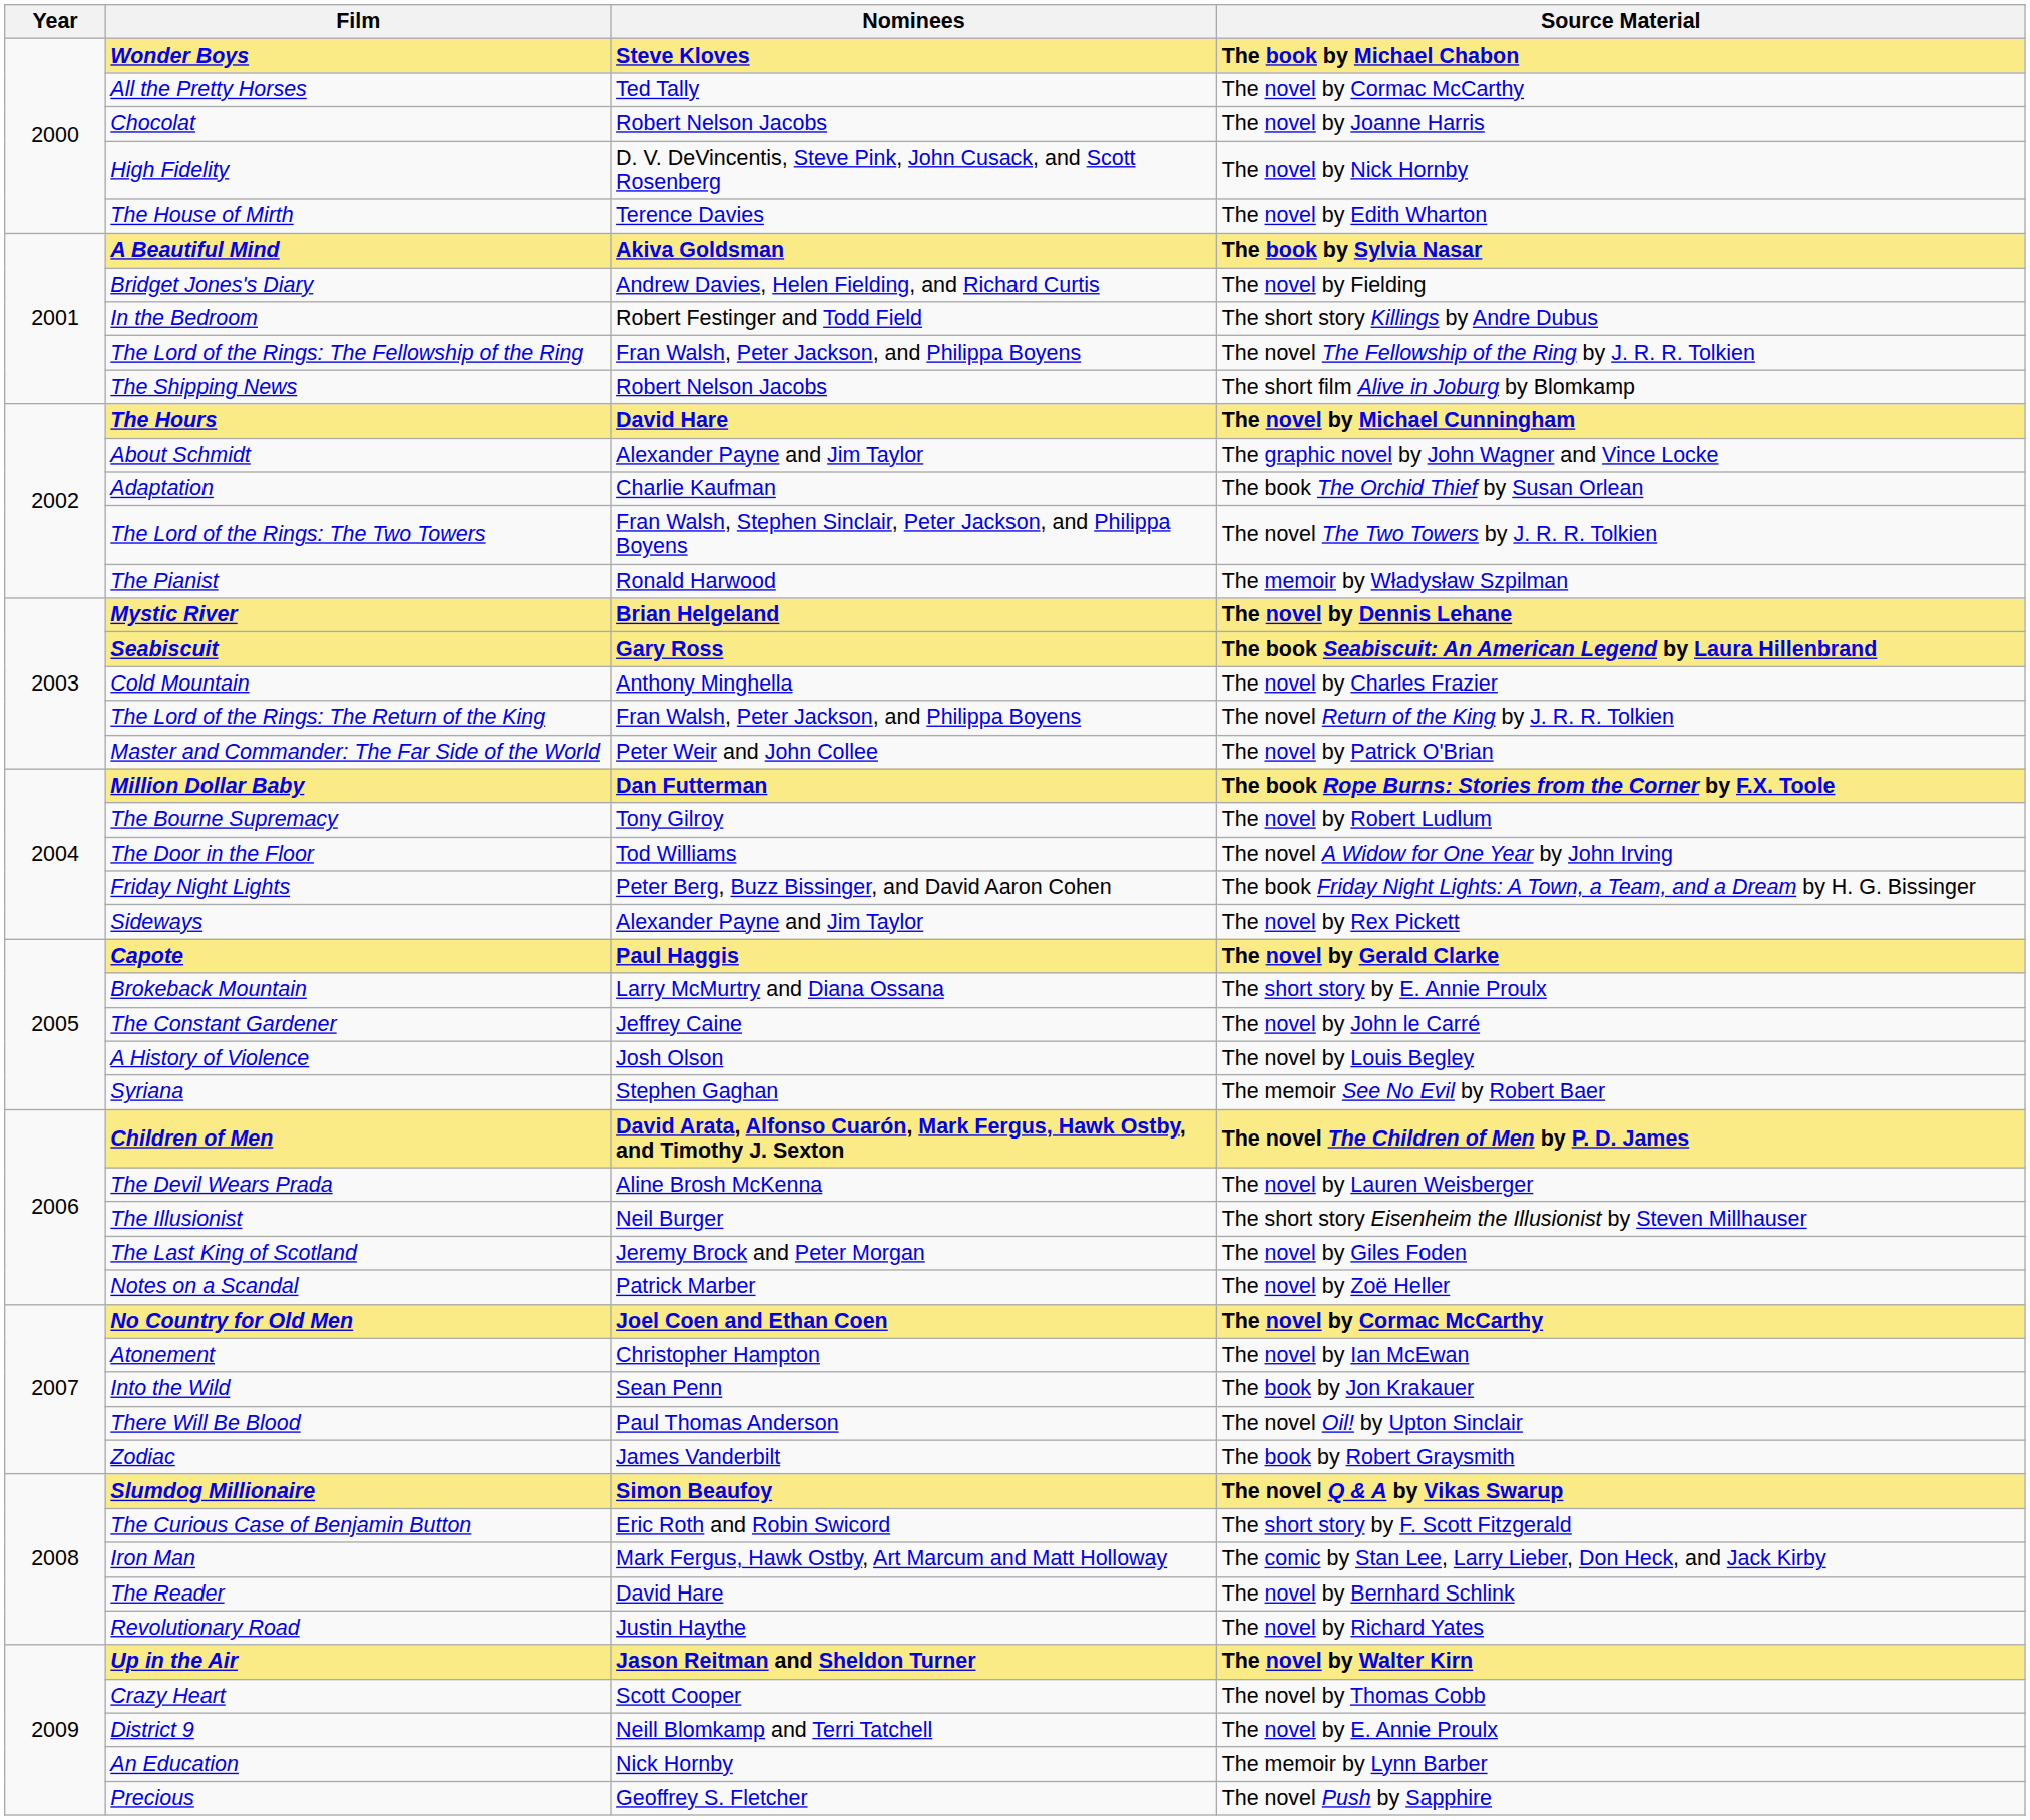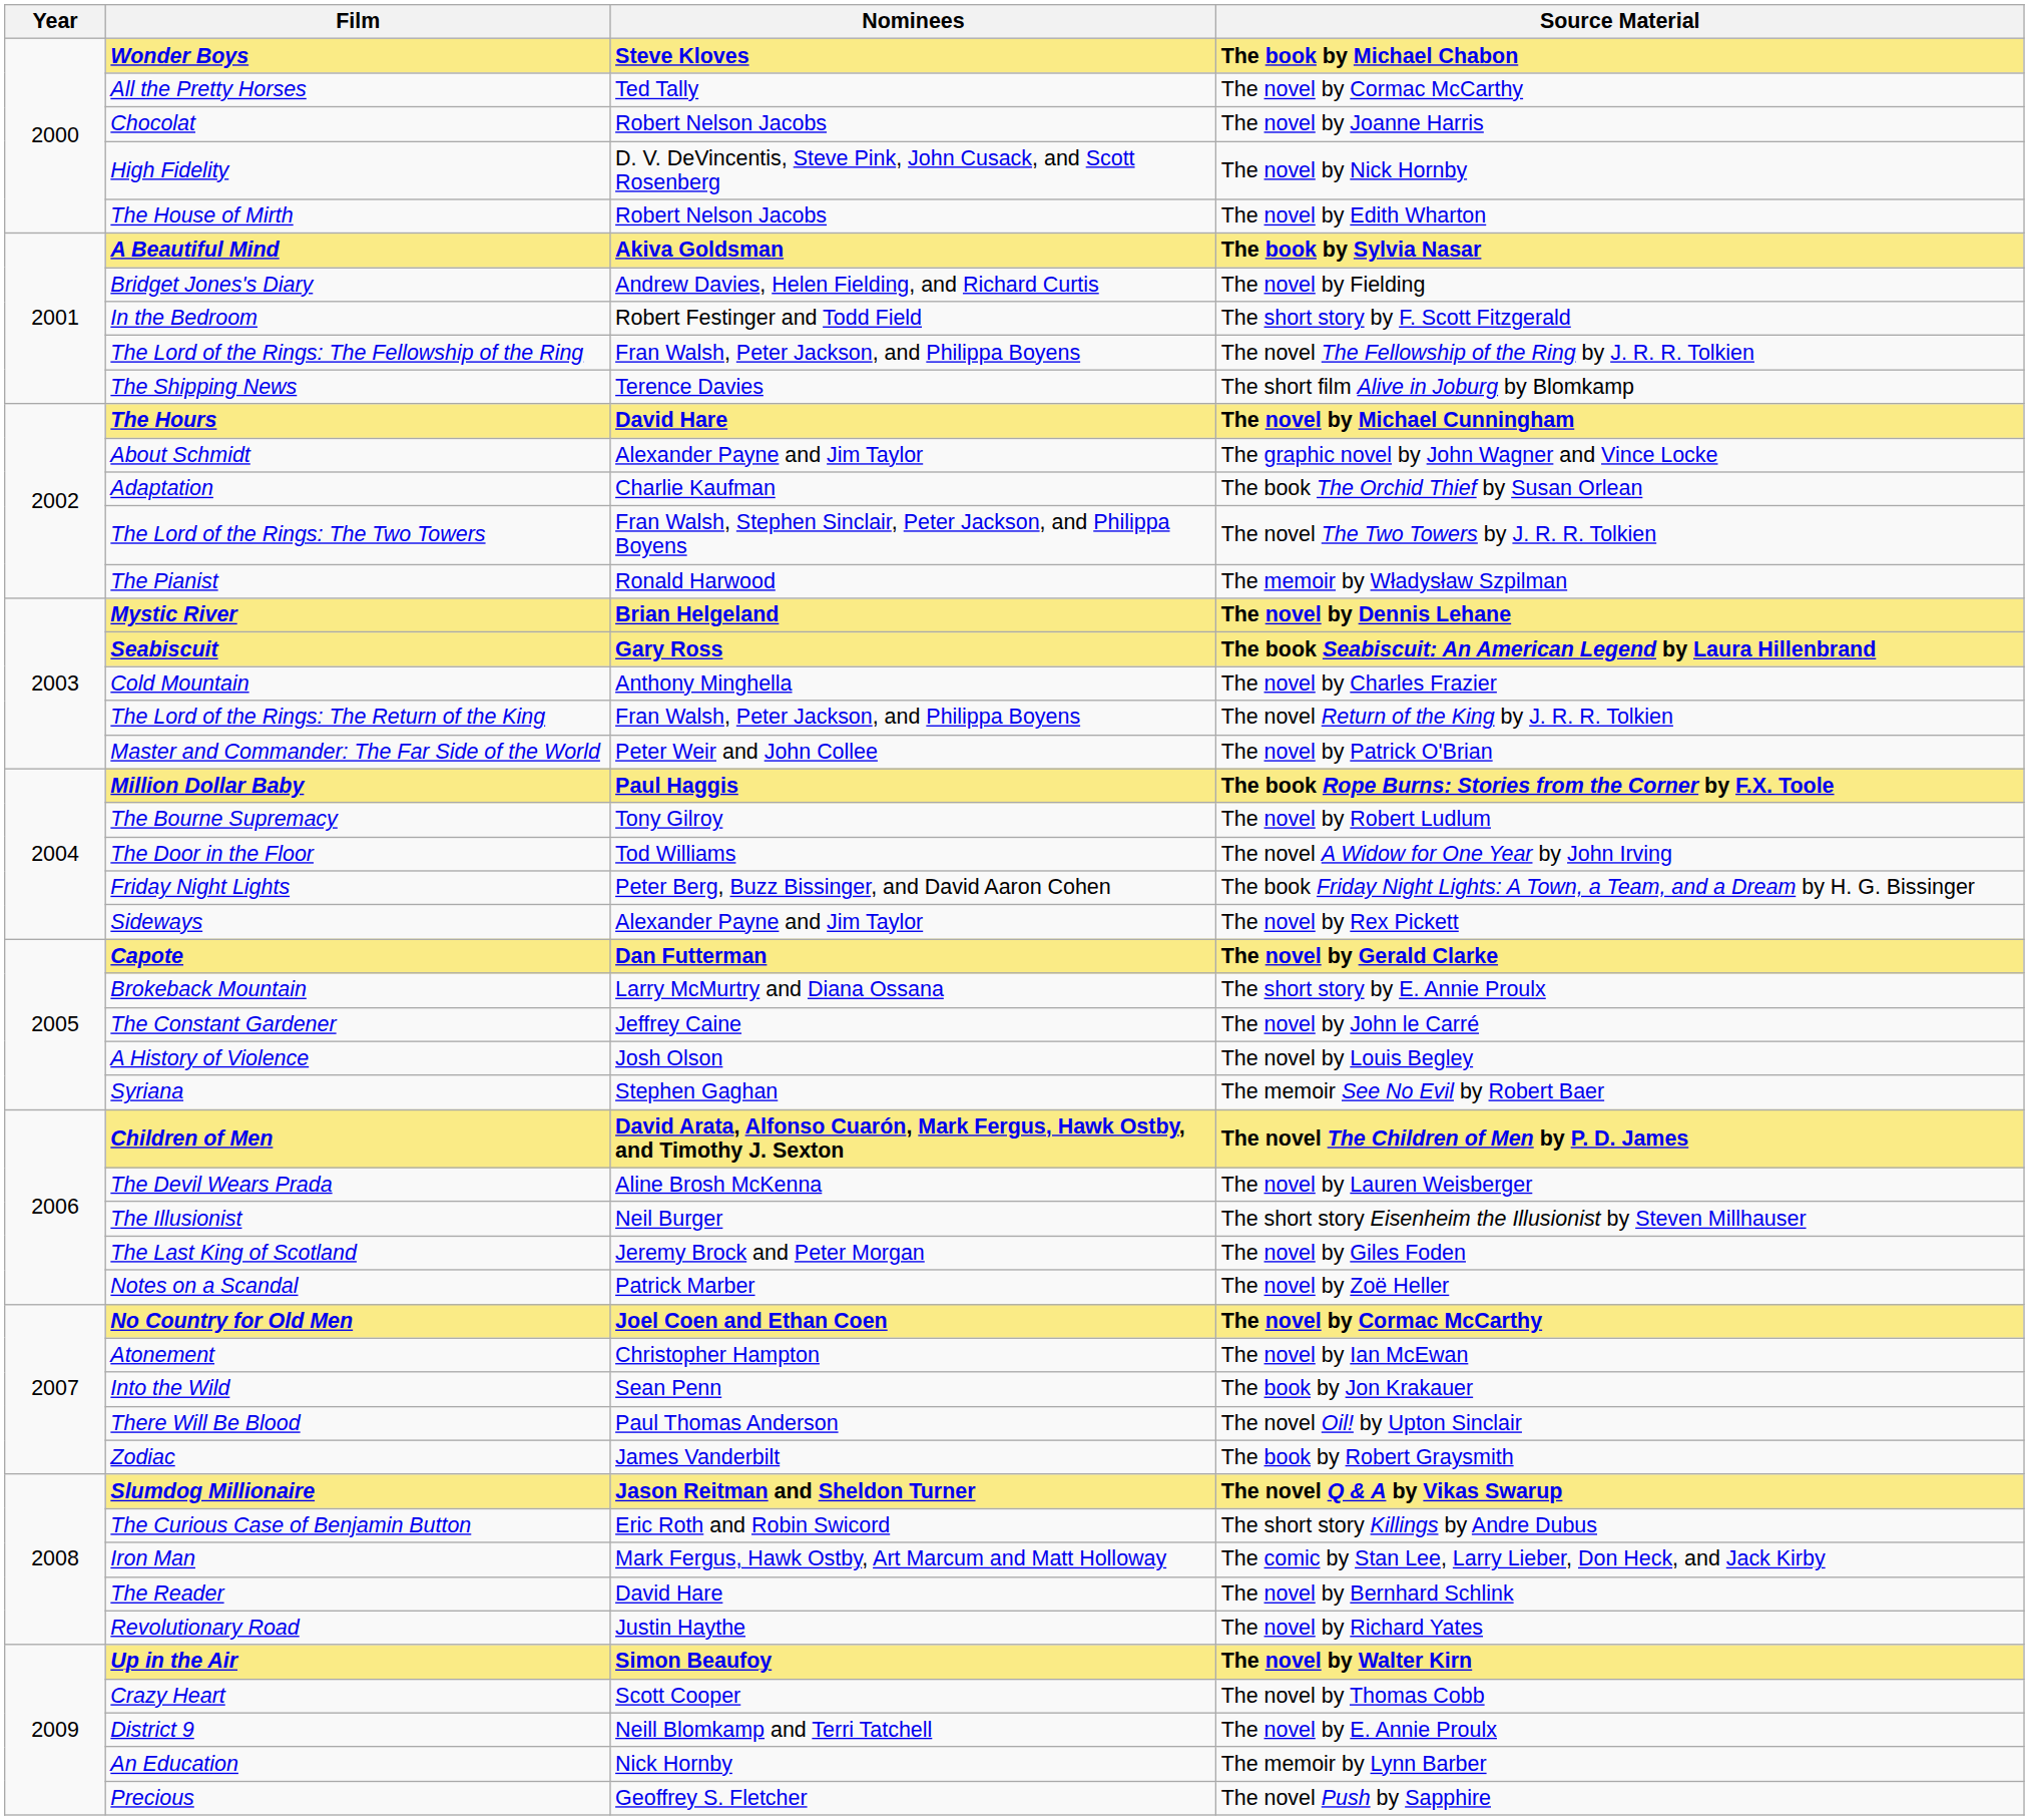The House of Mirth | Nominees: Terence Davies -> Robert Nelson Jacobs
In the Bedroom | Source Material: The short story Killings by Andre Dubus -> The short story by F. Scott Fitzgerald
The Shipping News | Nominees: Robert Nelson Jacobs -> Terence Davies
Million Dollar Baby | Nominees: Dan Futterman -> Paul Haggis
Capote | Nominees: Paul Haggis -> Dan Futterman
Slumdog Millionaire | Nominees: Simon Beaufoy -> Jason Reitman and Sheldon Turner
The Curious Case of Benjamin Button | Source Material: The short story by F. Scott Fitzgerald -> The short story Killings by Andre Dubus
Up in the Air | Nominees: Jason Reitman and Sheldon Turner -> Simon Beaufoy
